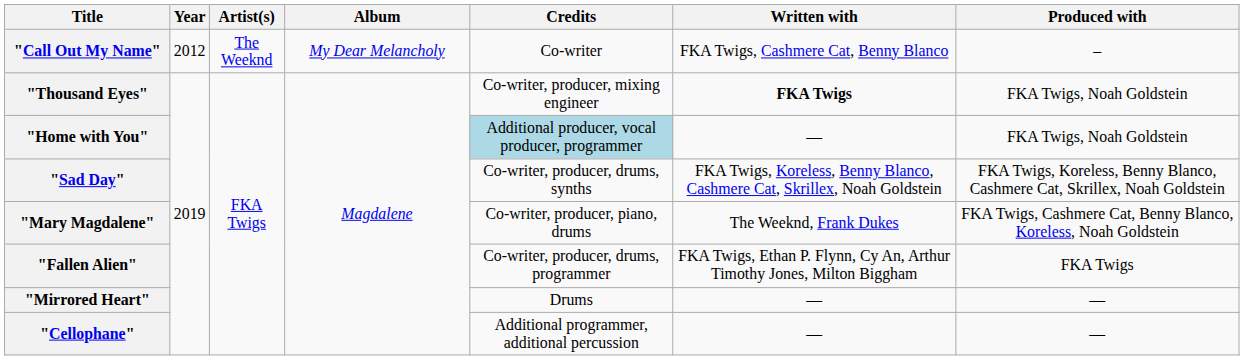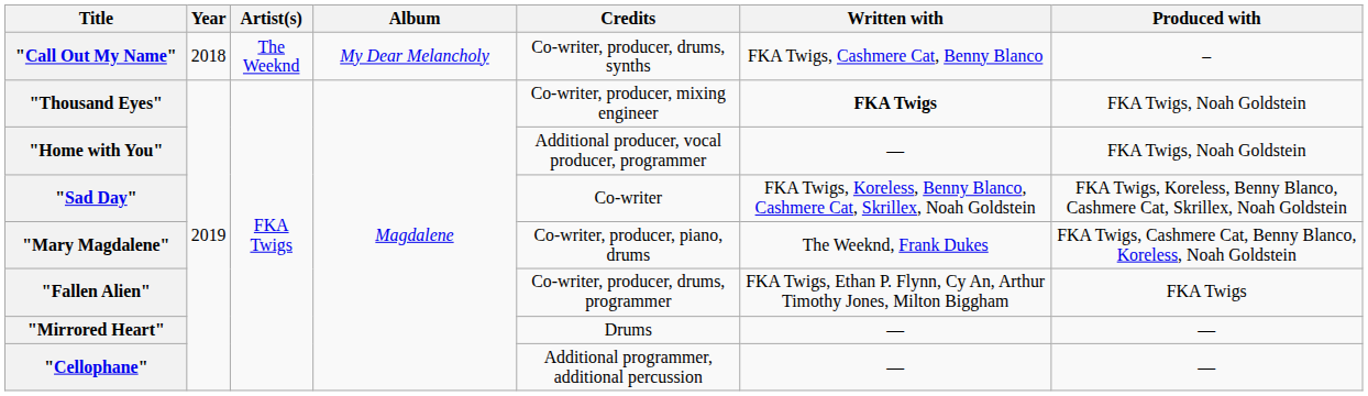"Call Out My Name" | Year: 2012 -> 2018
"Call Out My Name" | Credits: Co-writer -> Co-writer, producer, drums, synths
"Home with You" | Credits: lightblue background -> no background
"Sad Day" | Credits: Co-writer, producer, drums, synths -> Co-writer
